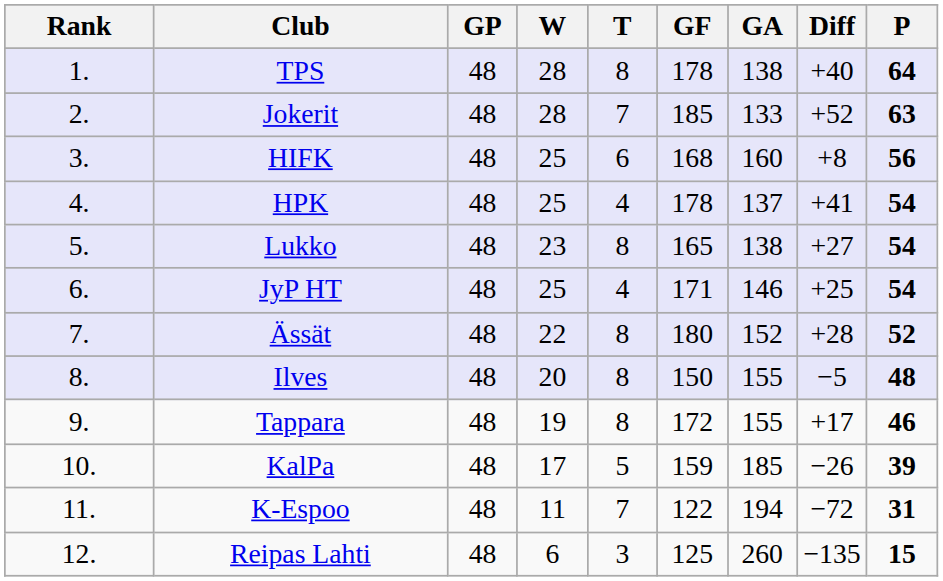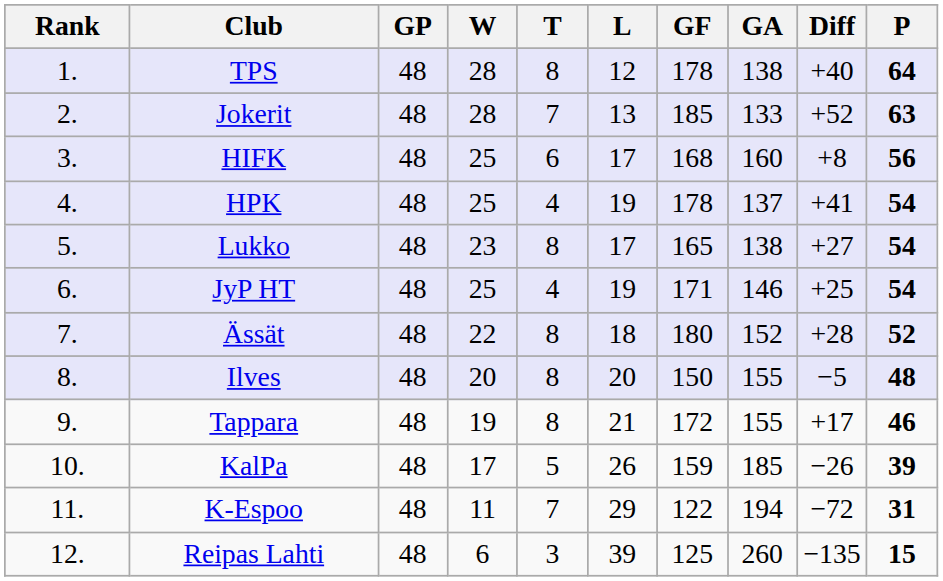+ column: L | 12 | 13 | 17 | 19 | 17 | 19 | 18 | 20 | 21 | 26 | 29 | 39
